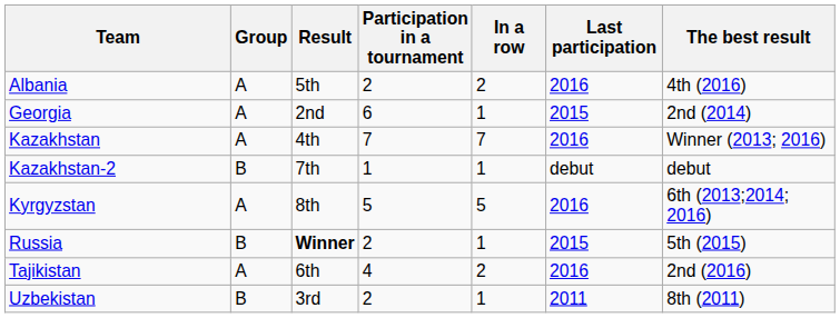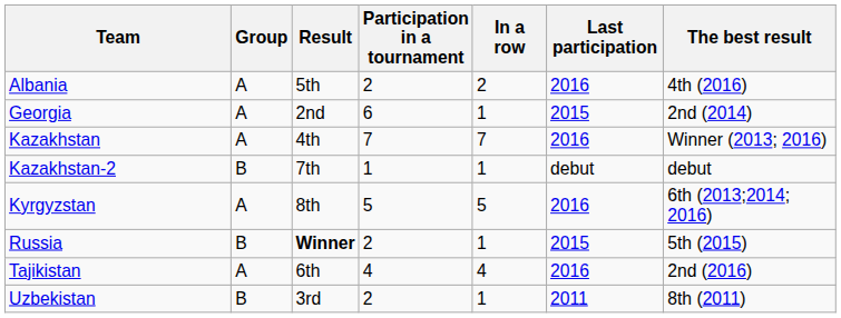Tajikistan | In a row: 2 -> 4
